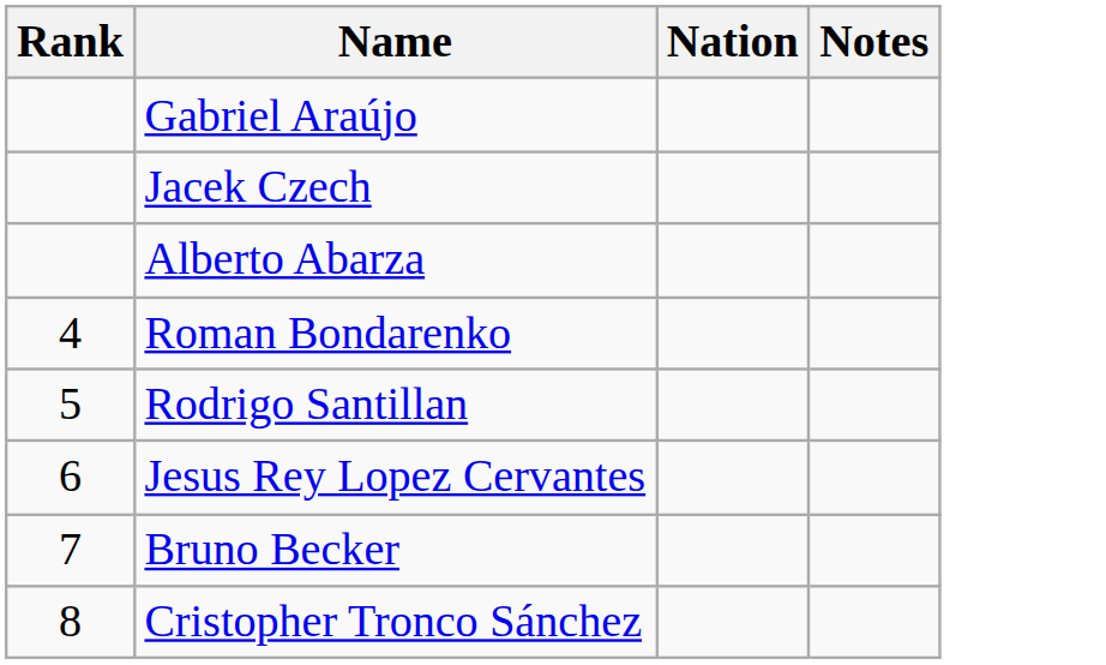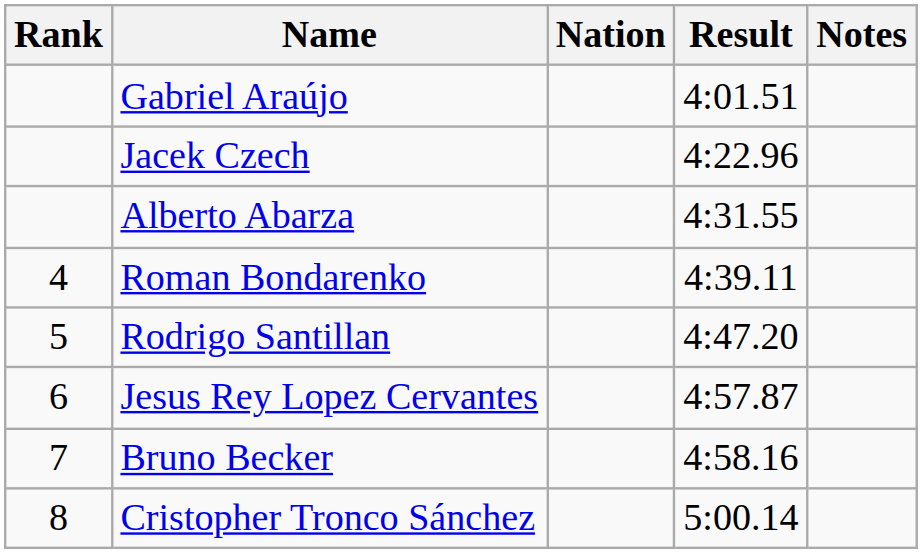+ column: Result | 4:01.51 | 4:22.96 | 4:31.55 | 4:39.11 | 4:47.20 | 4:57.87 | 4:58.16 | 5:00.14
